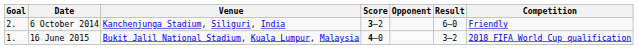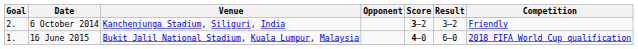columns swapped: Opponent <-> Score
6 October 2014 | Result: 6–0 -> 3–2
16 June 2015 | Result: 3–2 -> 6–0
